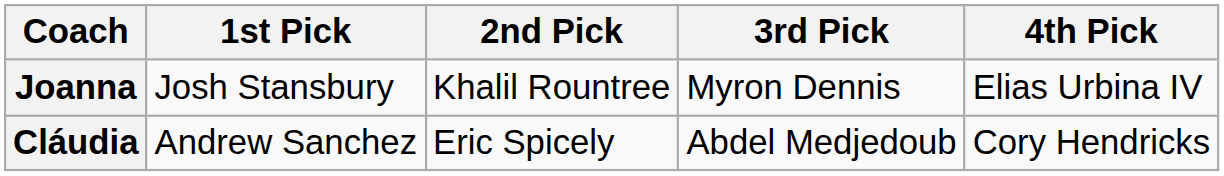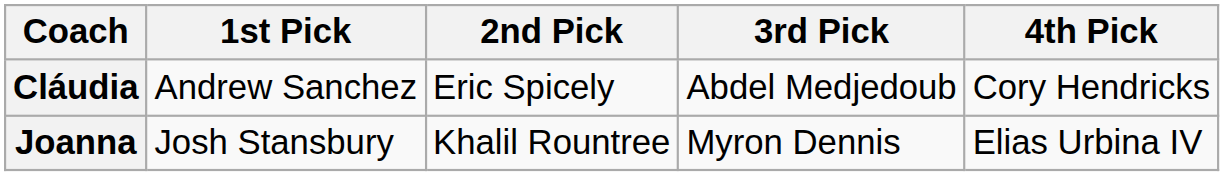rows swapped: Cláudia <-> Joanna
